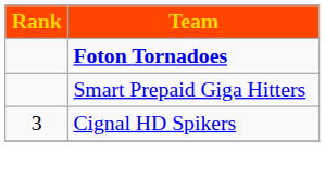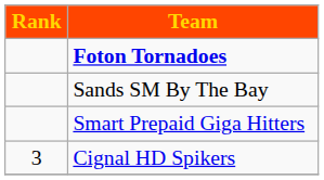+ row: Sands SM By The Bay
